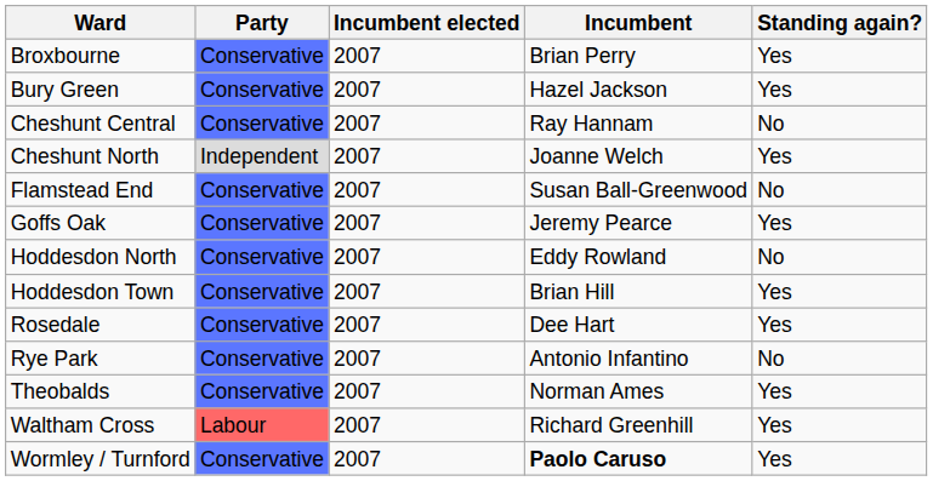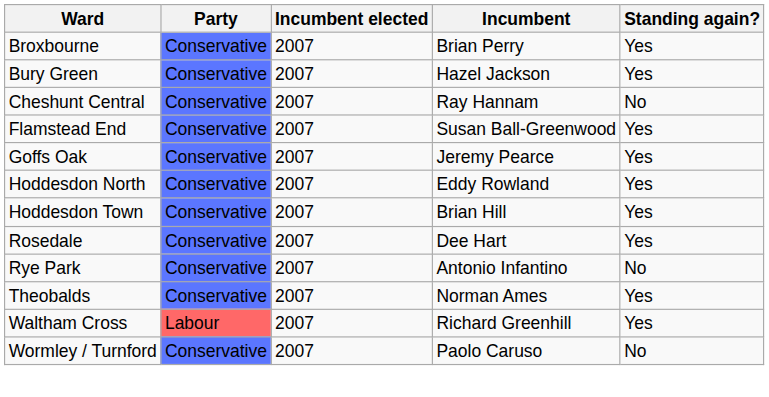- row: Cheshunt North | Independent | 2007 | Joanne Welch | Yes
Flamstead End | Standing again?: No -> Yes
Hoddesdon North | Standing again?: No -> Yes
Wormley / Turnford | Incumbent: bold -> normal
Wormley / Turnford | Standing again?: Yes -> No
